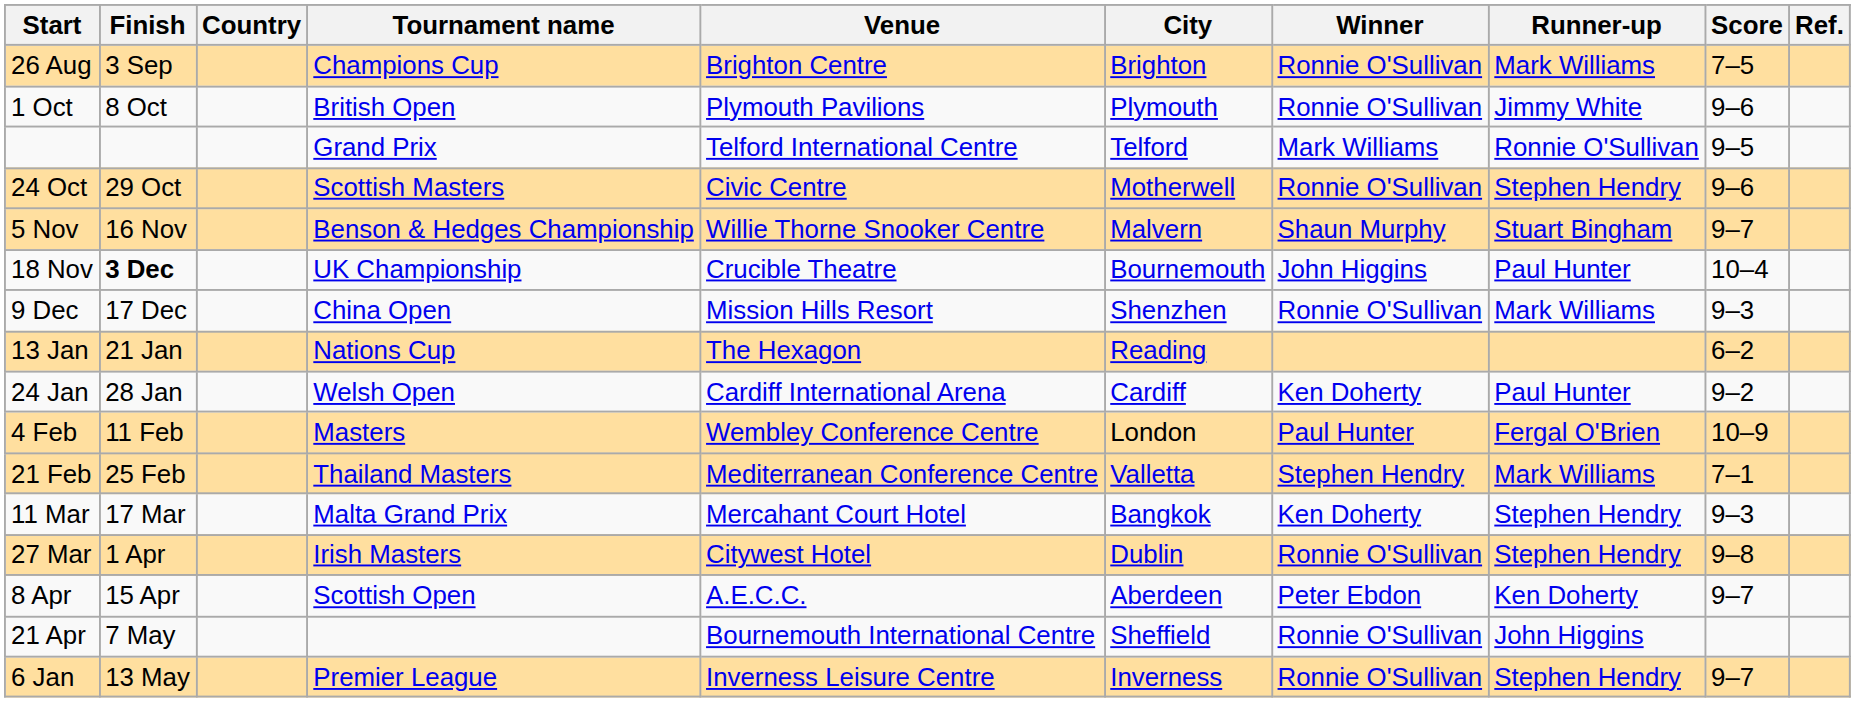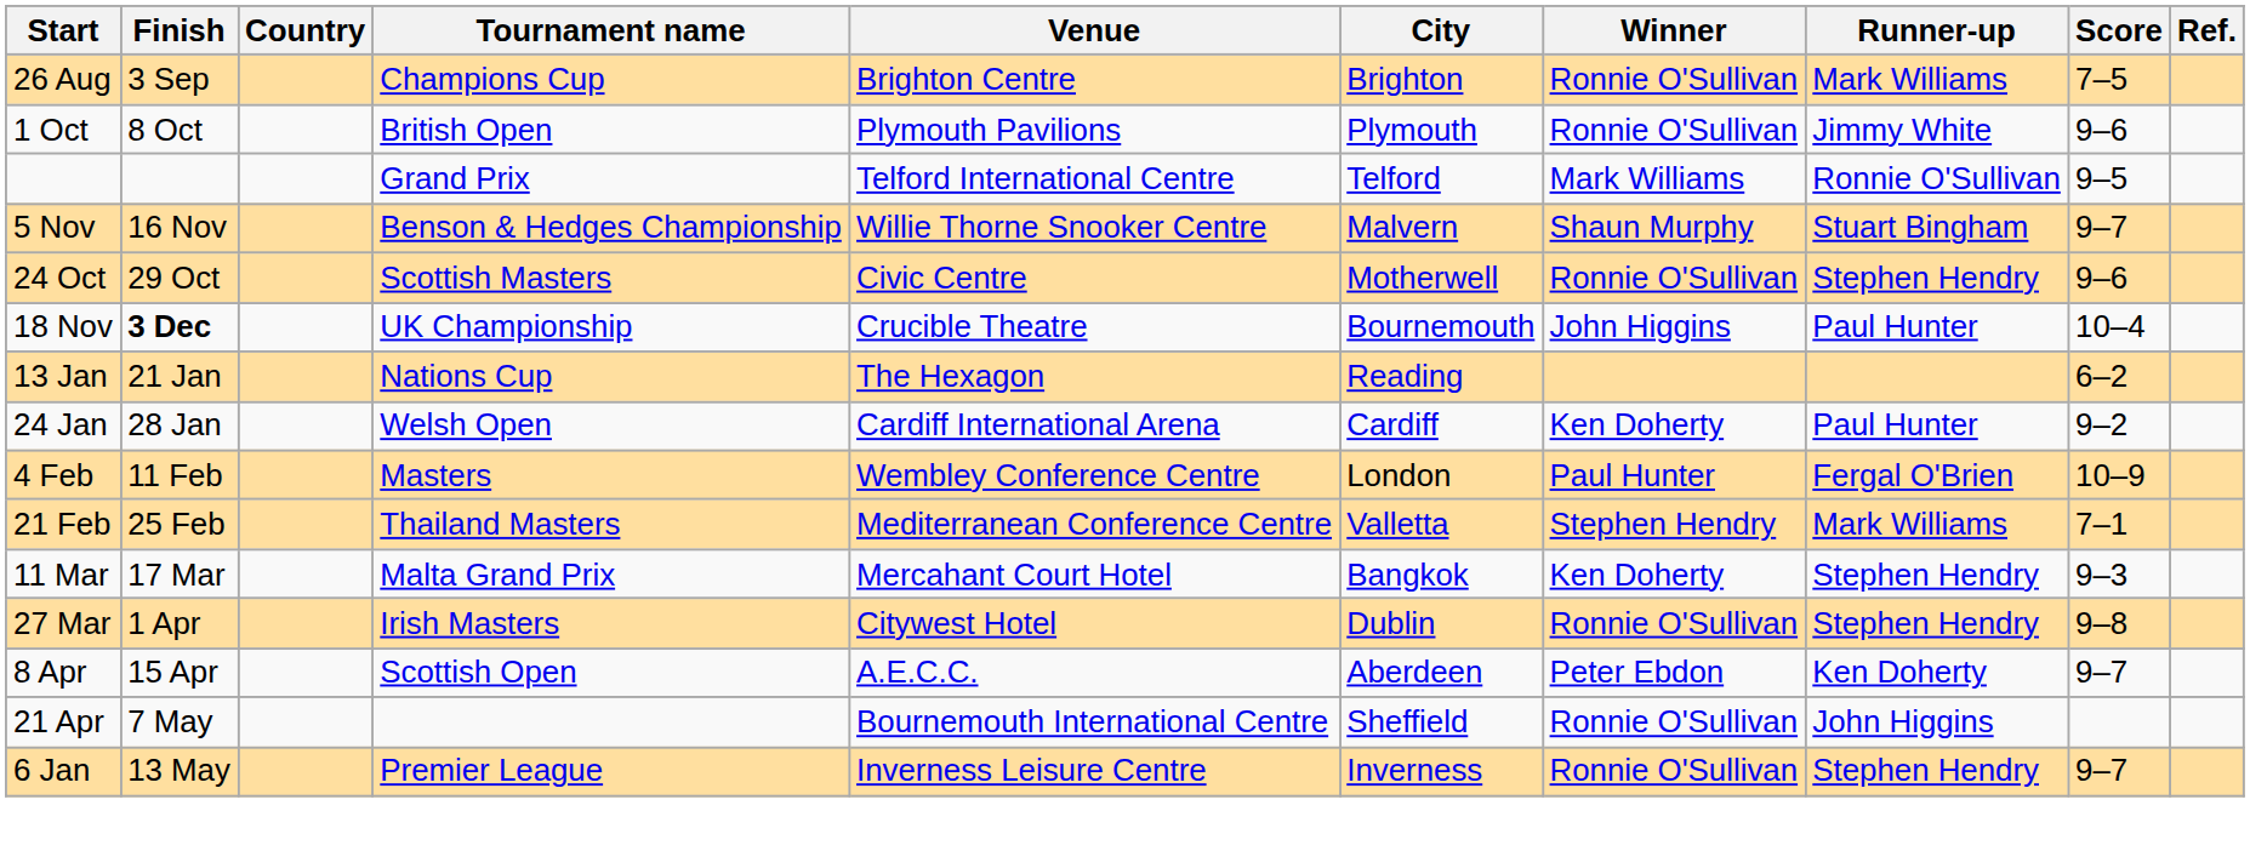rows swapped: 24 Oct <-> 5 Nov
- row: 9 Dec | 17 Dec | China Open | Mission Hills Resort | Shenzhen | Ronnie O'Sullivan | Mark Williams | 9–3
